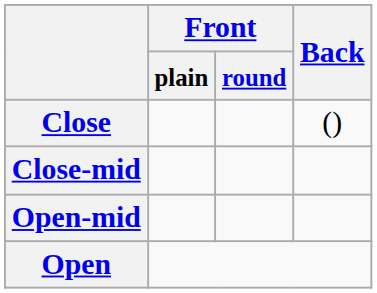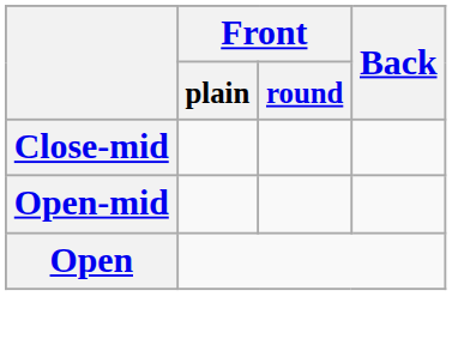- row: Close | ()
